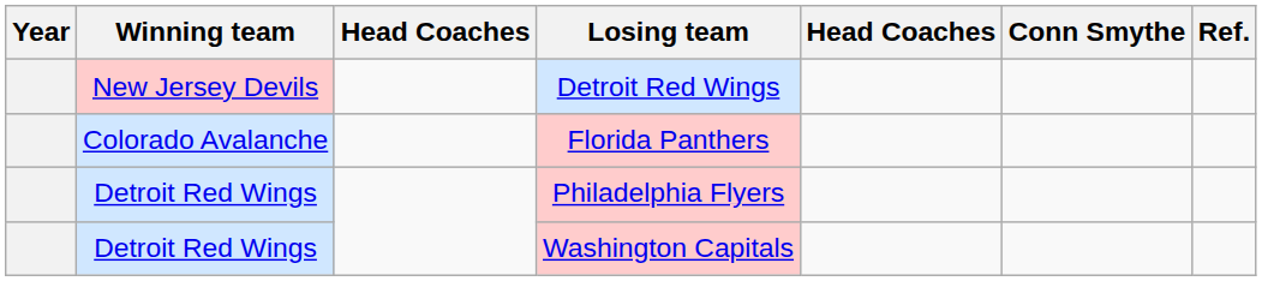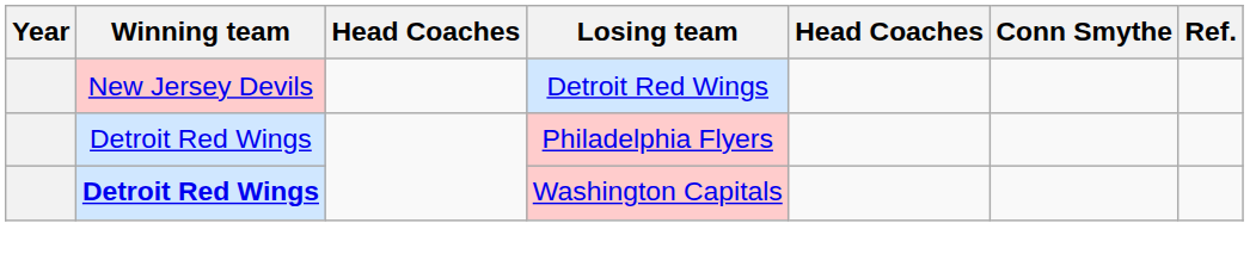- row: Colorado Avalanche | Florida Panthers
Washington Capitals | Winning team: normal -> bold
